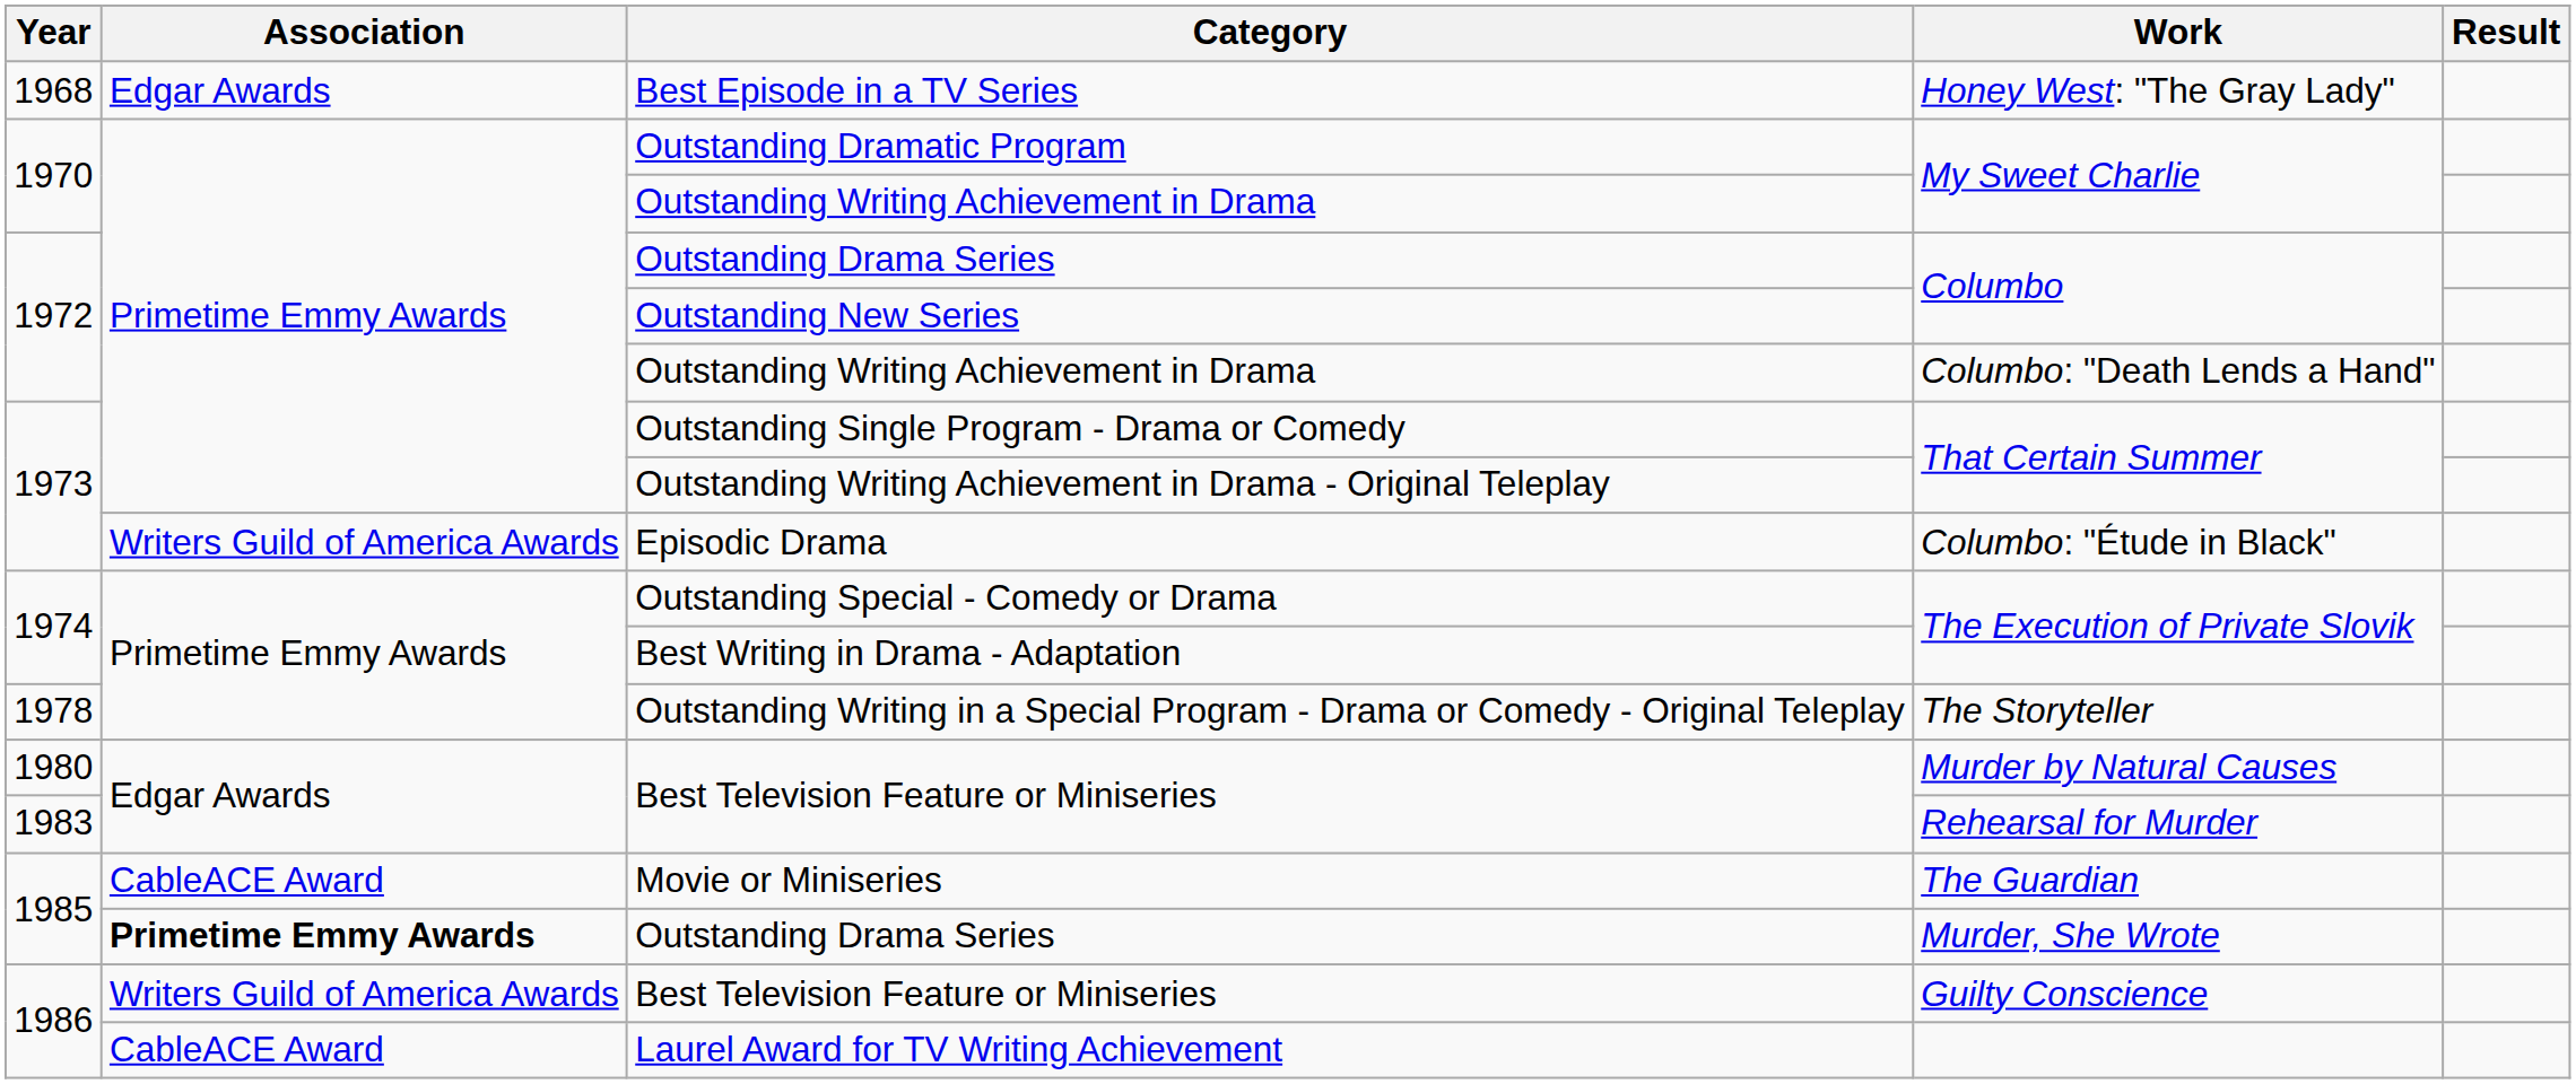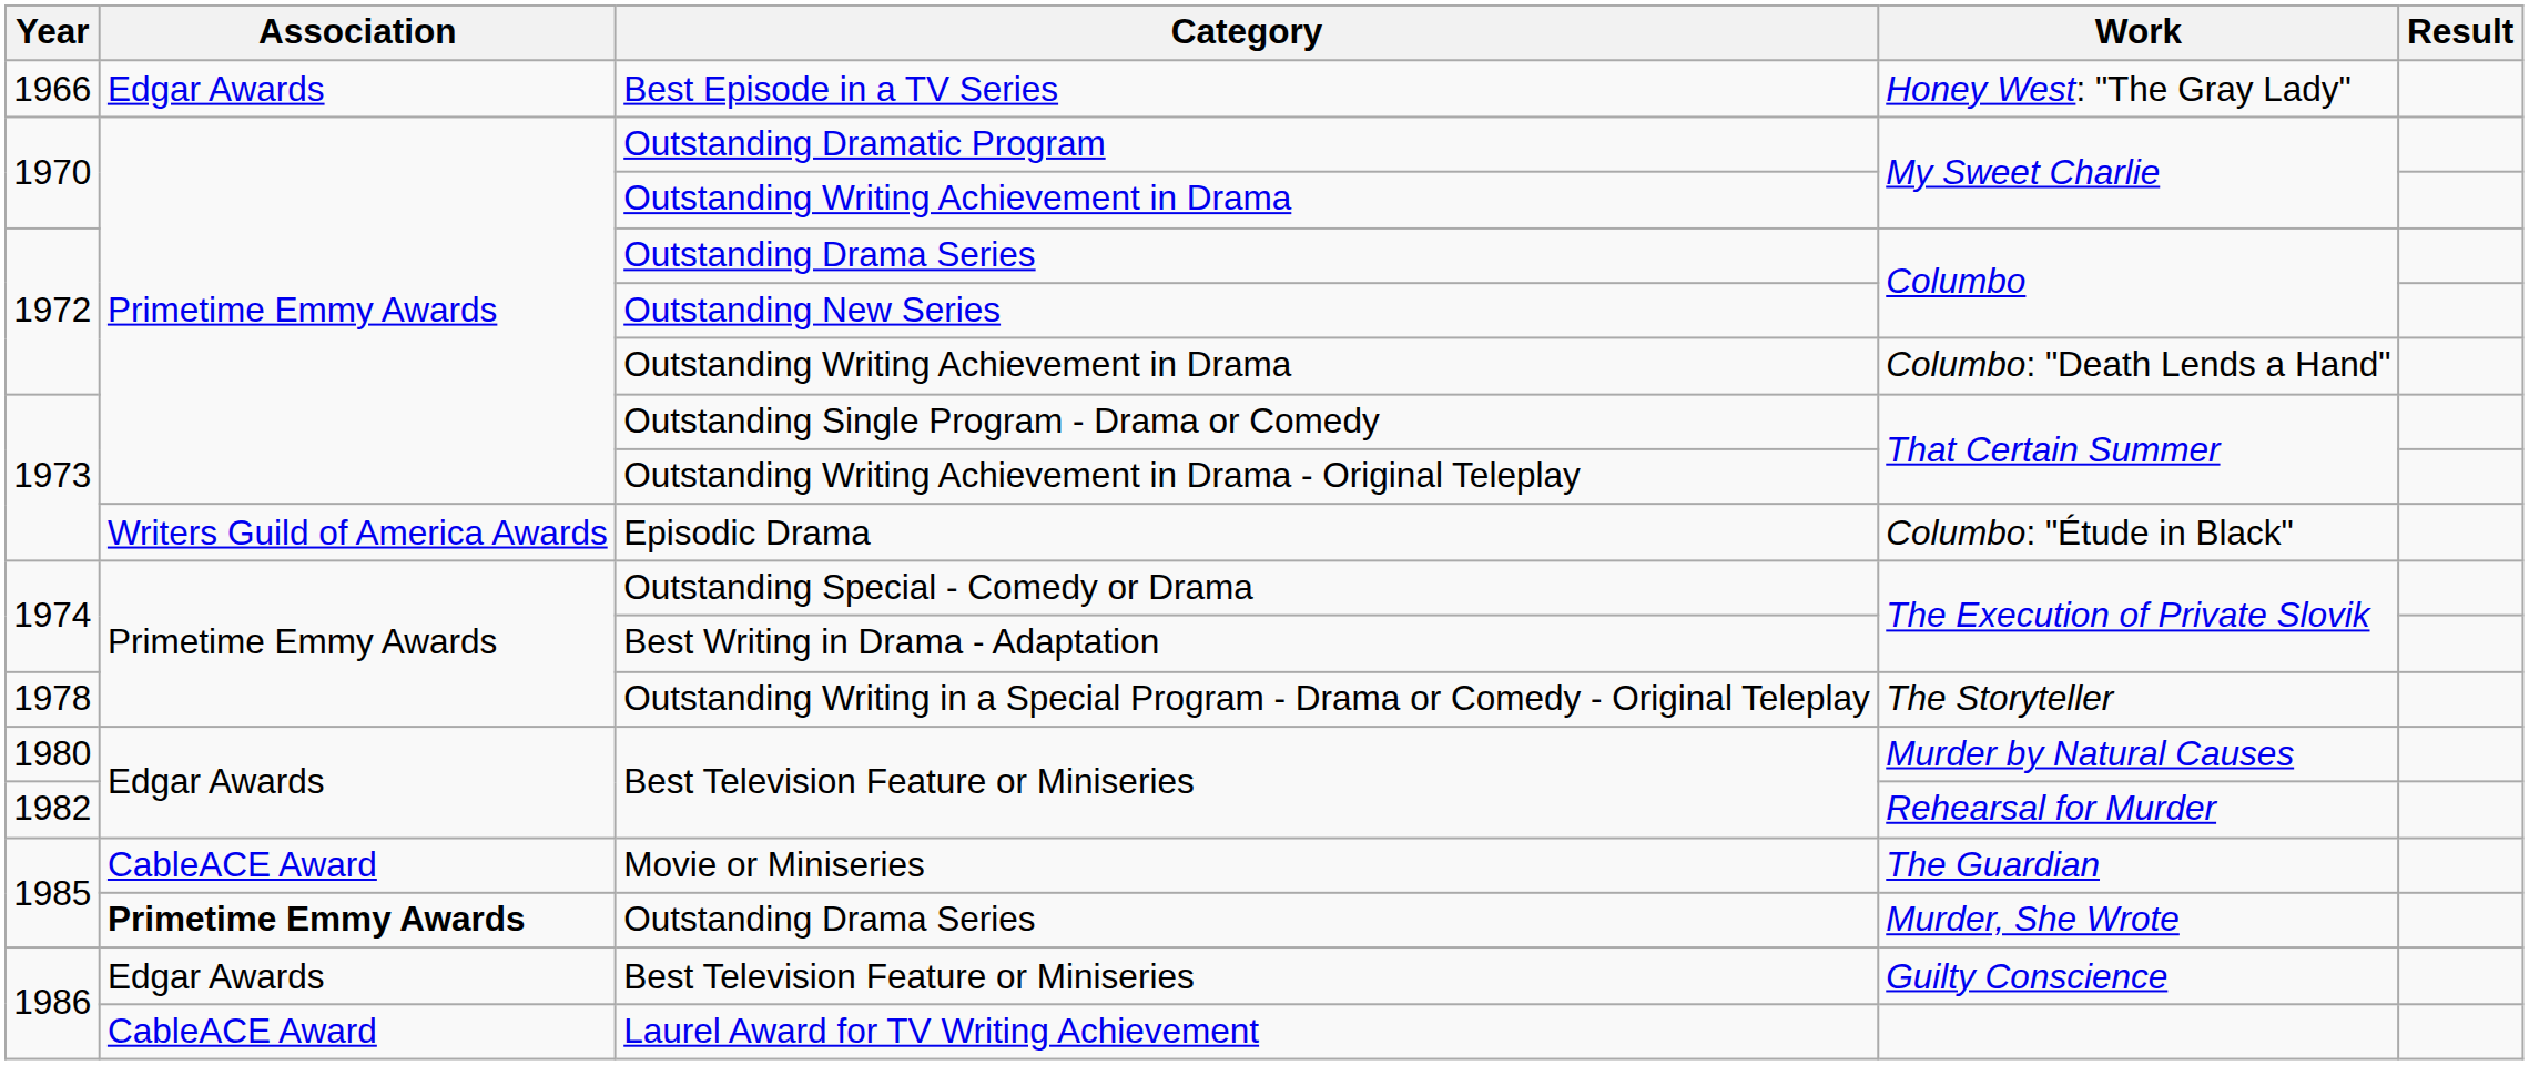Best Episode in a TV Series | Year: 1968 -> 1966
Best Television Feature or Miniseries / Rehearsal for Murder | Year: 1983 -> 1982
Best Television Feature or Miniseries / Guilty Conscience | Association: Writers Guild of America Awards -> Edgar Awards
